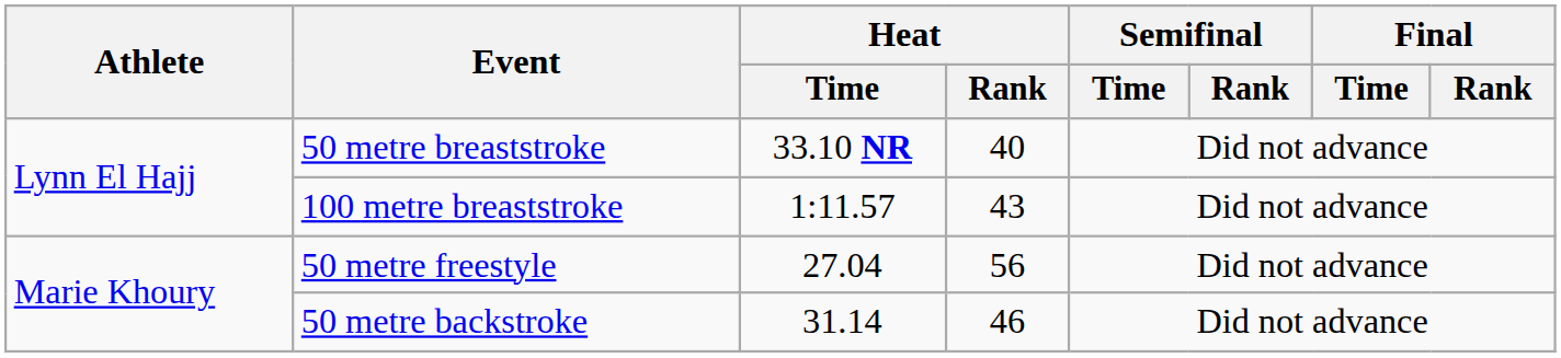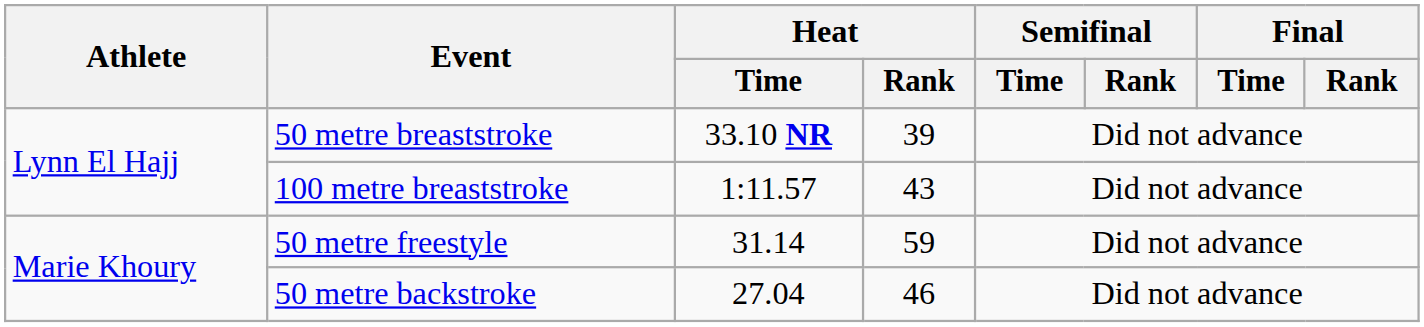50 metre breaststroke | Heat / Rank: 40 -> 39
50 metre freestyle | Heat / Time: 27.04 -> 31.14
50 metre freestyle | Heat / Rank: 56 -> 59
50 metre backstroke | Heat / Time: 31.14 -> 27.04
